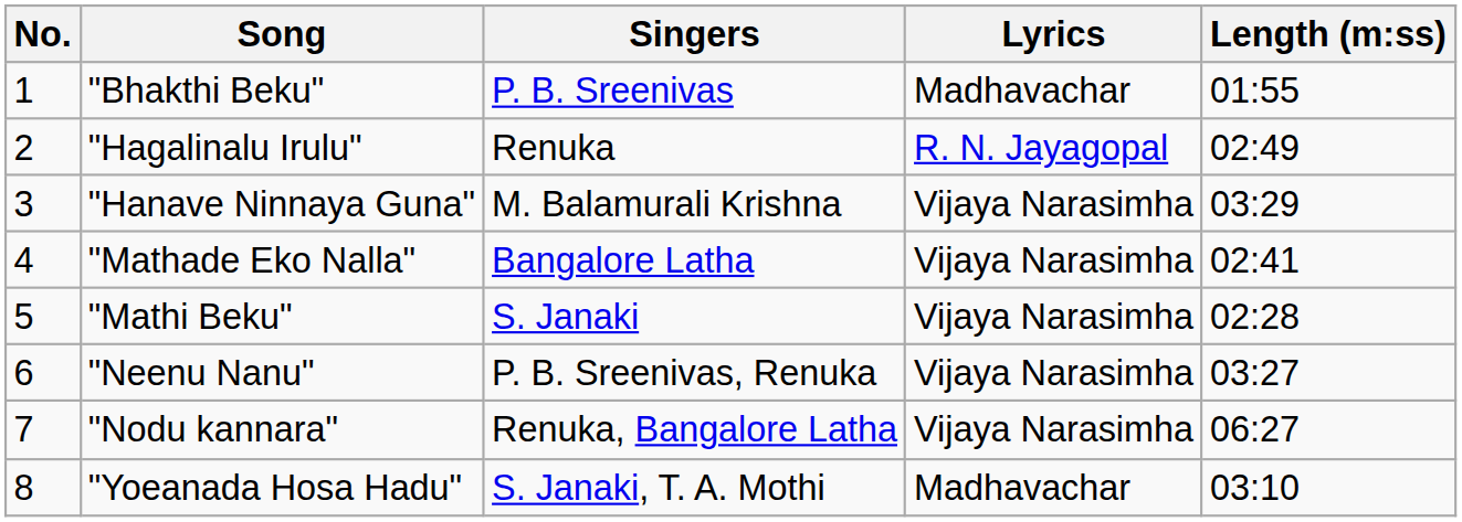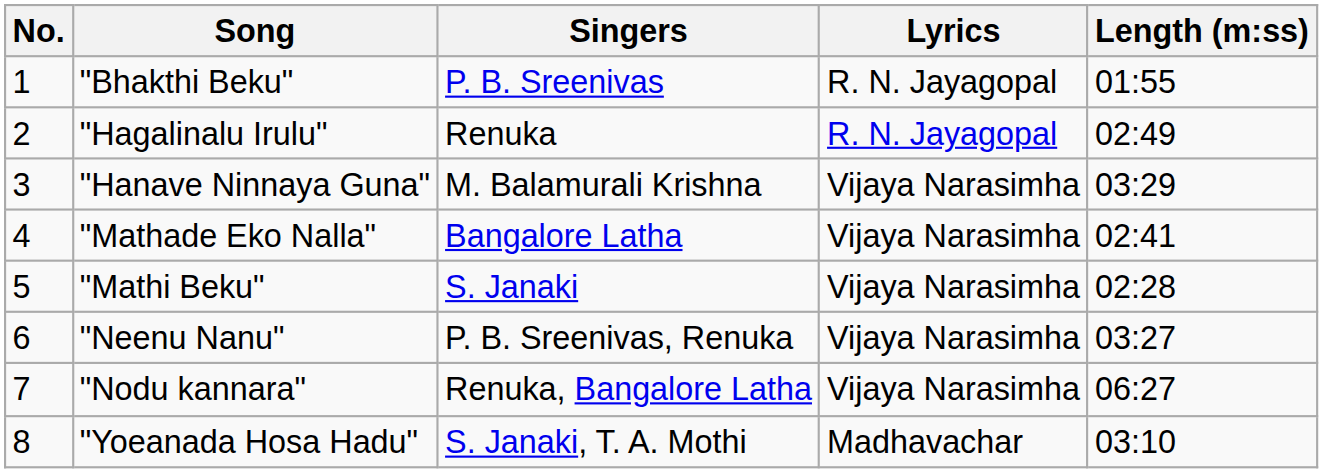"Bhakthi Beku" | Lyrics: Madhavachar -> R. N. Jayagopal
